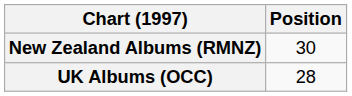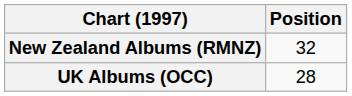New Zealand Albums (RMNZ) | Position: 30 -> 32
